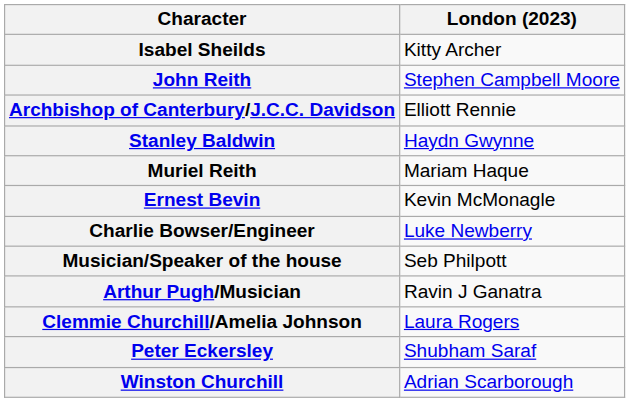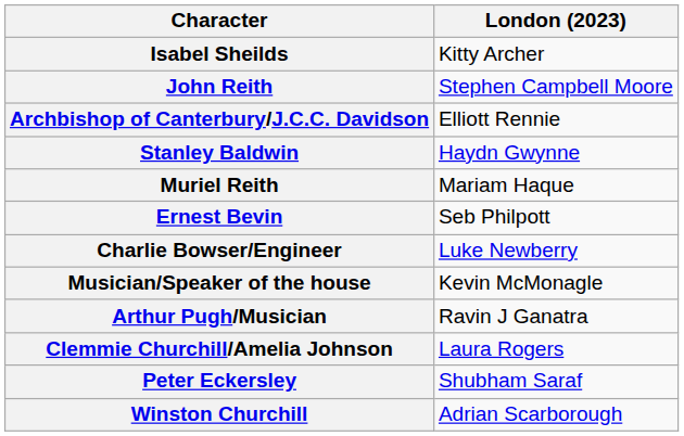Ernest Bevin | London (2023): Kevin McMonagle -> Seb Philpott
Musician/Speaker of the house | London (2023): Seb Philpott -> Kevin McMonagle
